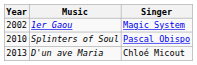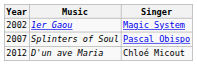Splinters of Soul | Year: 2010 -> 2007
D'un ave Maria | Year: 2013 -> 2012
